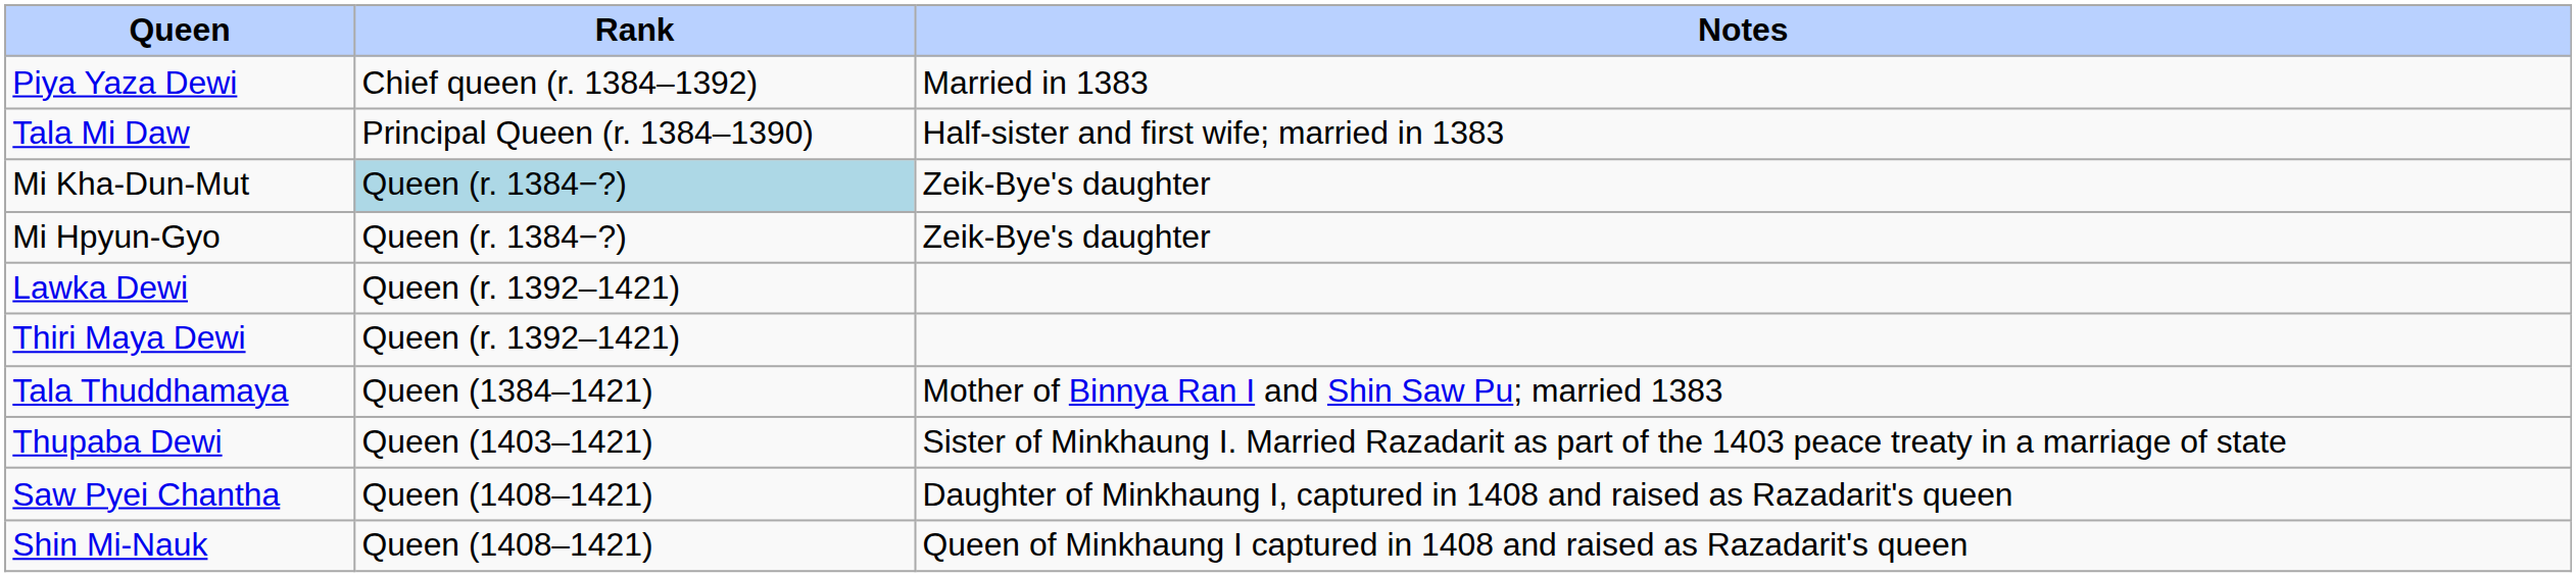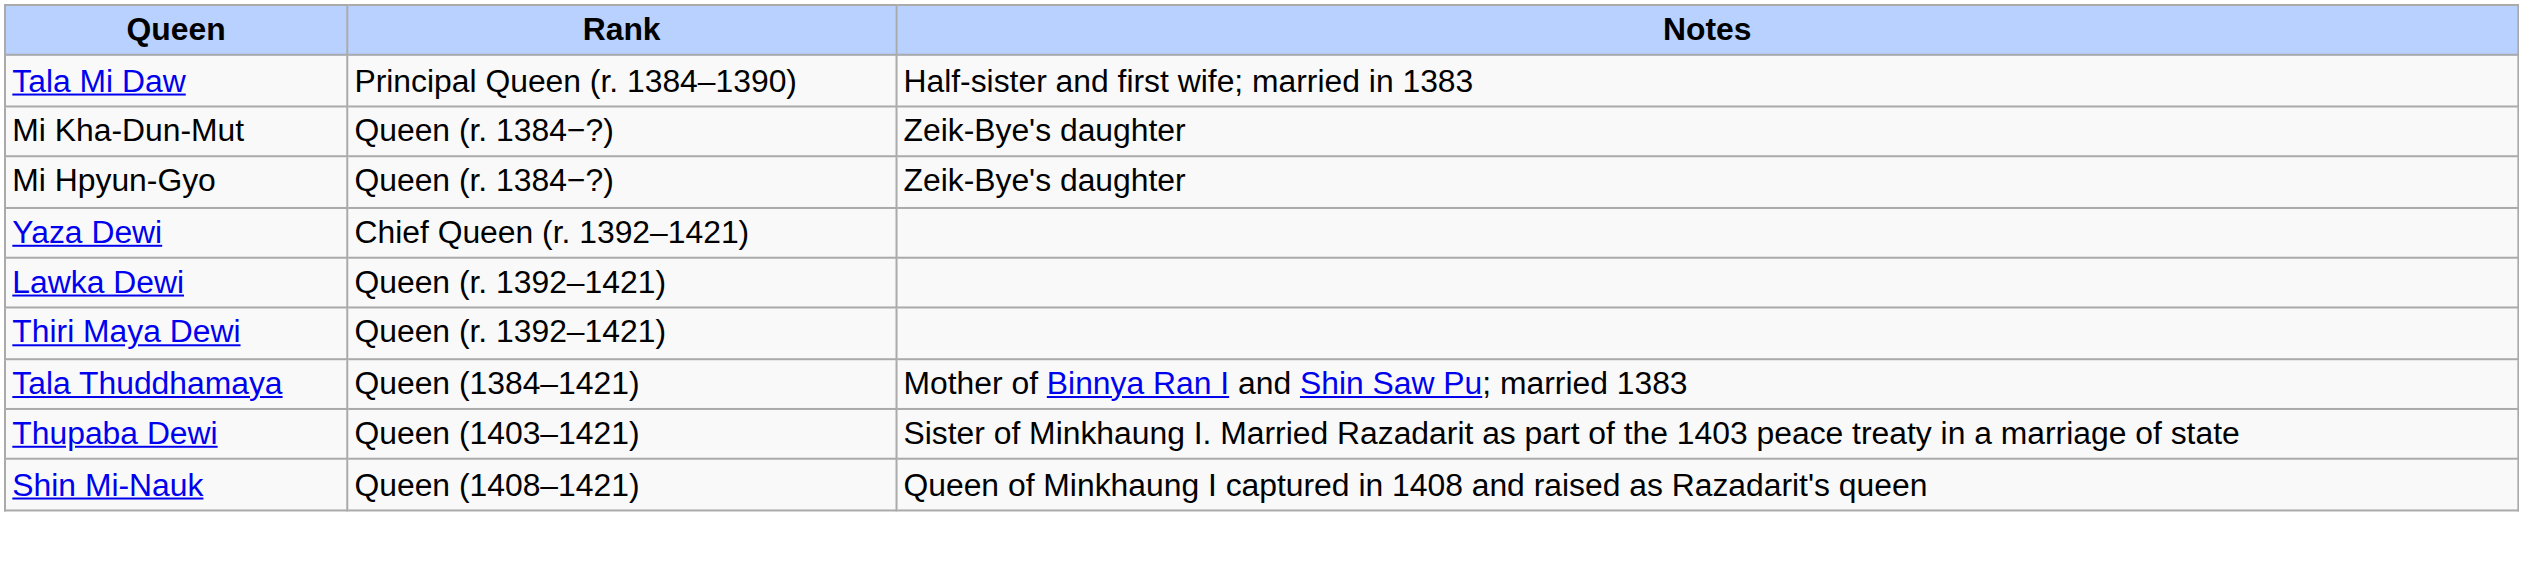- row: Piya Yaza Dewi | Chief queen (r. 1384–1392) | Married in 1383
Mi Kha-Dun-Mut | Rank: lightblue background -> no background
+ row: Yaza Dewi | Chief Queen (r. 1392–1421)
- row: Saw Pyei Chantha | Queen (1408–1421) | Daughter of Minkhaung I, captured in 1408 and raised as Razadarit's queen
